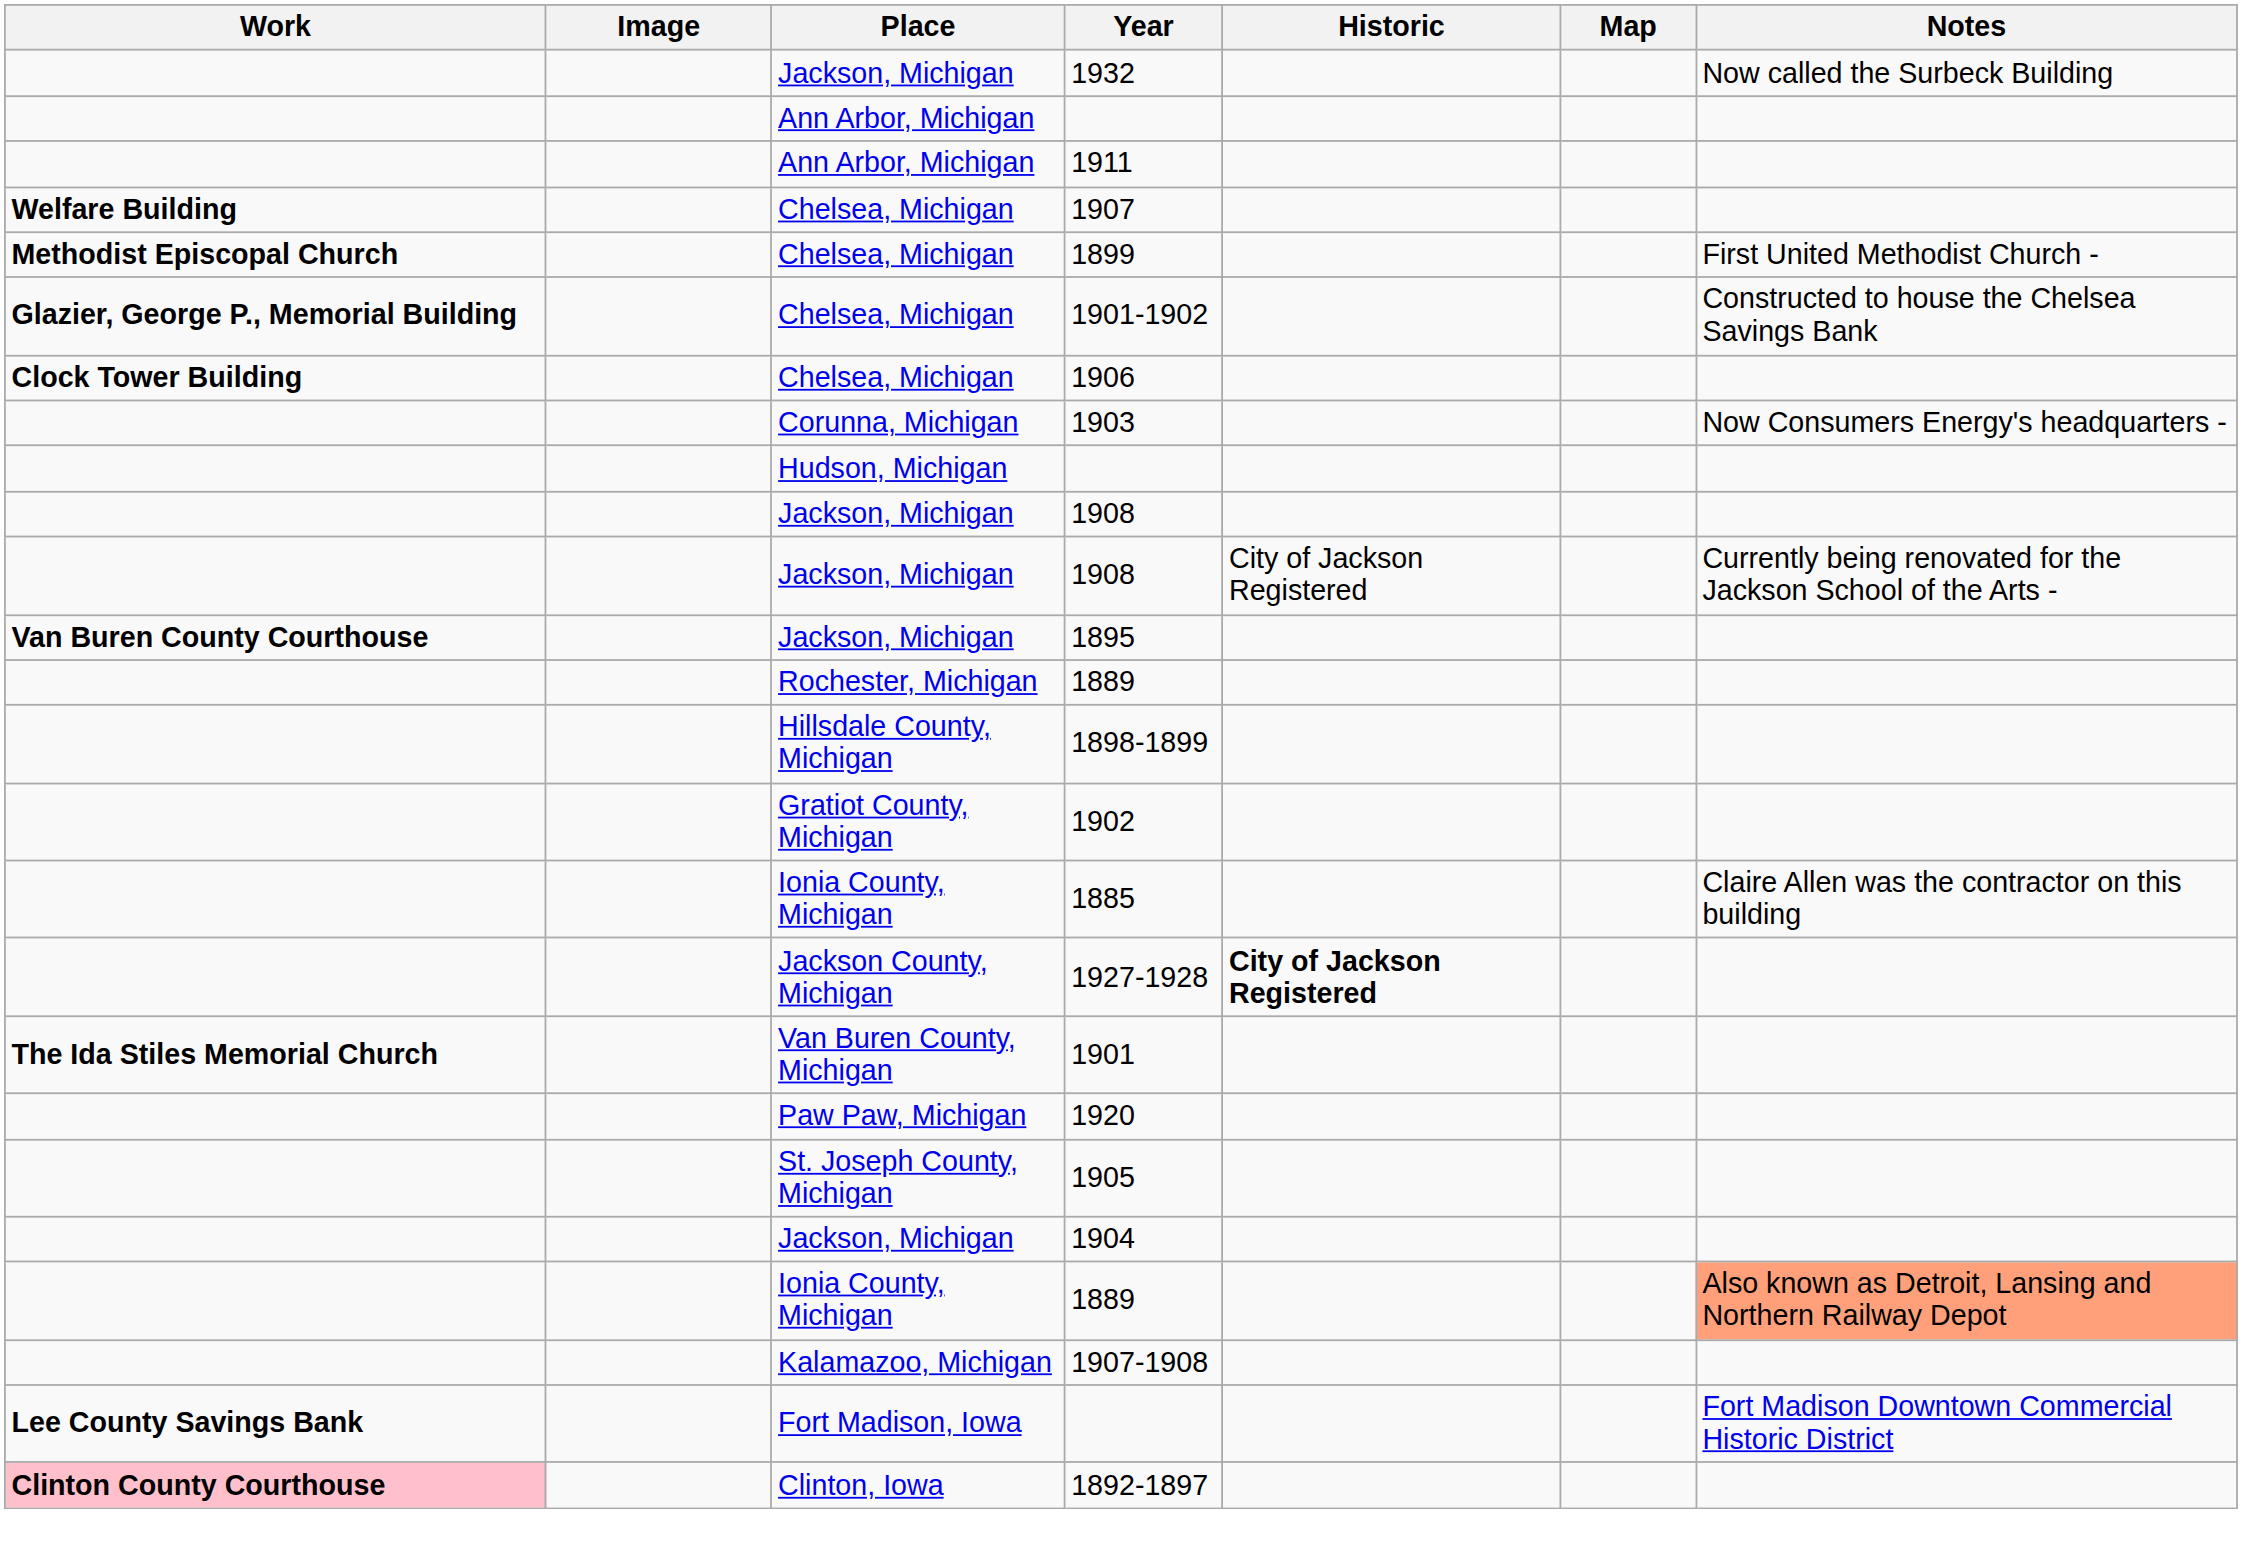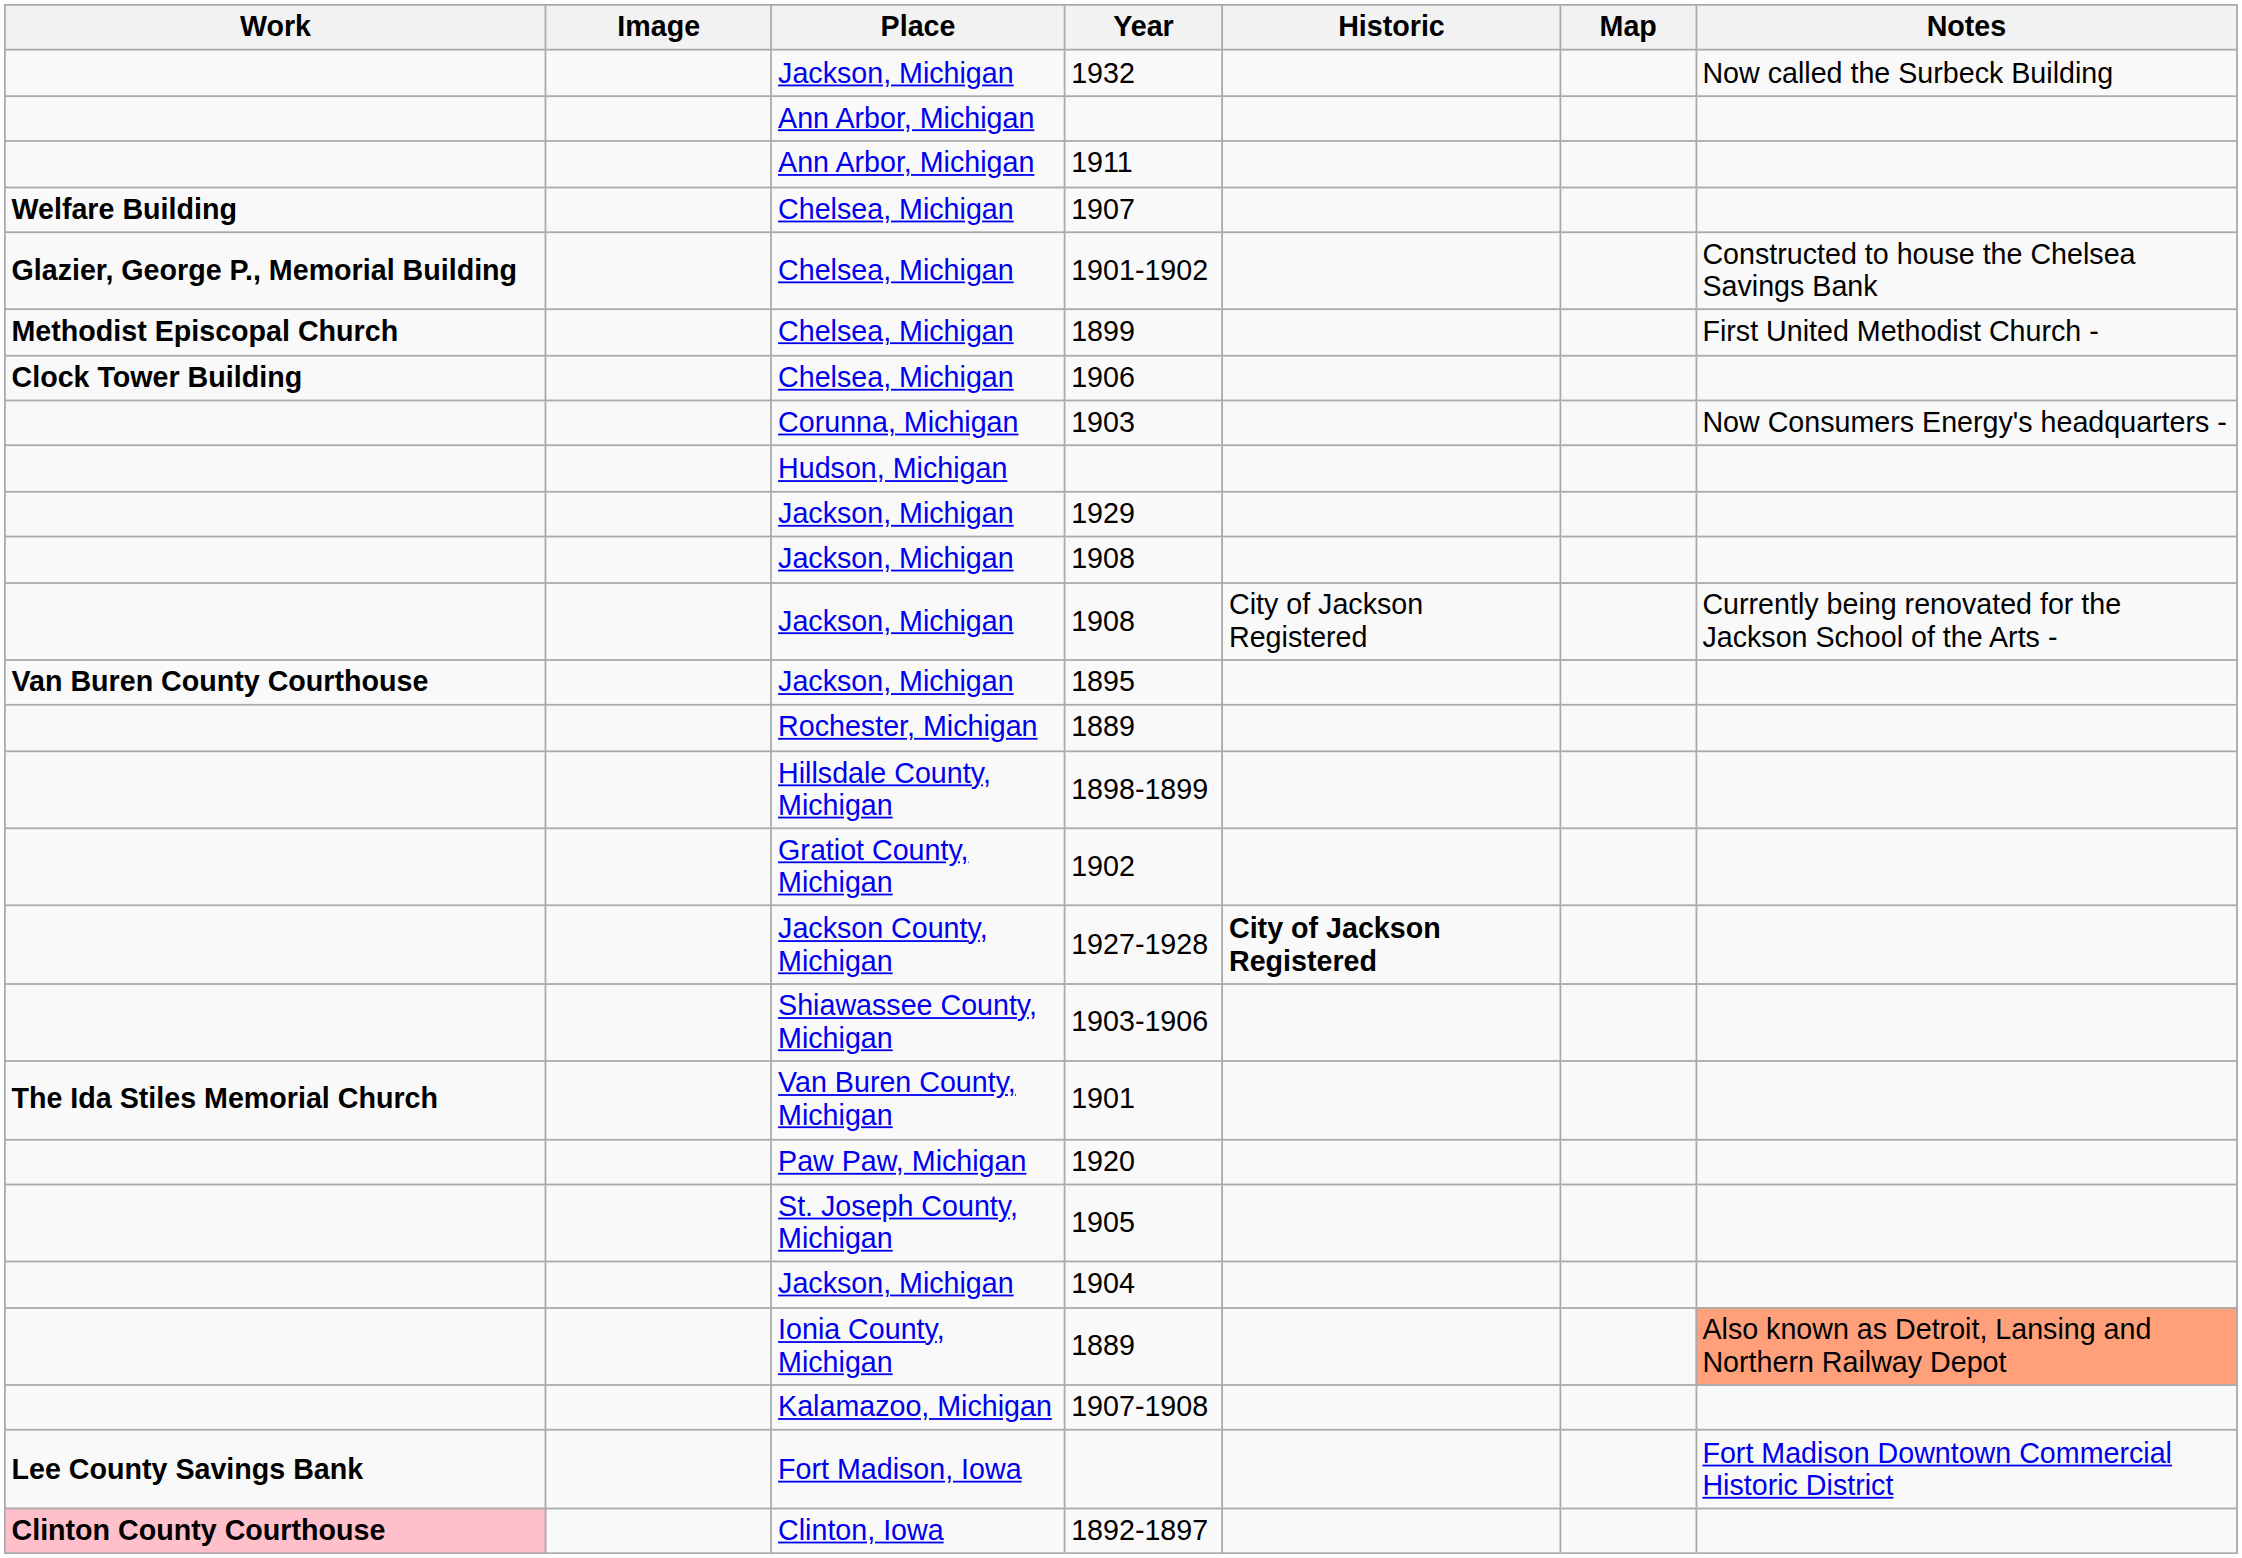rows swapped: 1901-1902 <-> 1899
+ row: Jackson, Michigan | 1929
- row: Ionia County, Michigan | 1885 | Claire Allen was the contractor on this building
+ row: Shiawassee County, Michigan | 1903-1906
